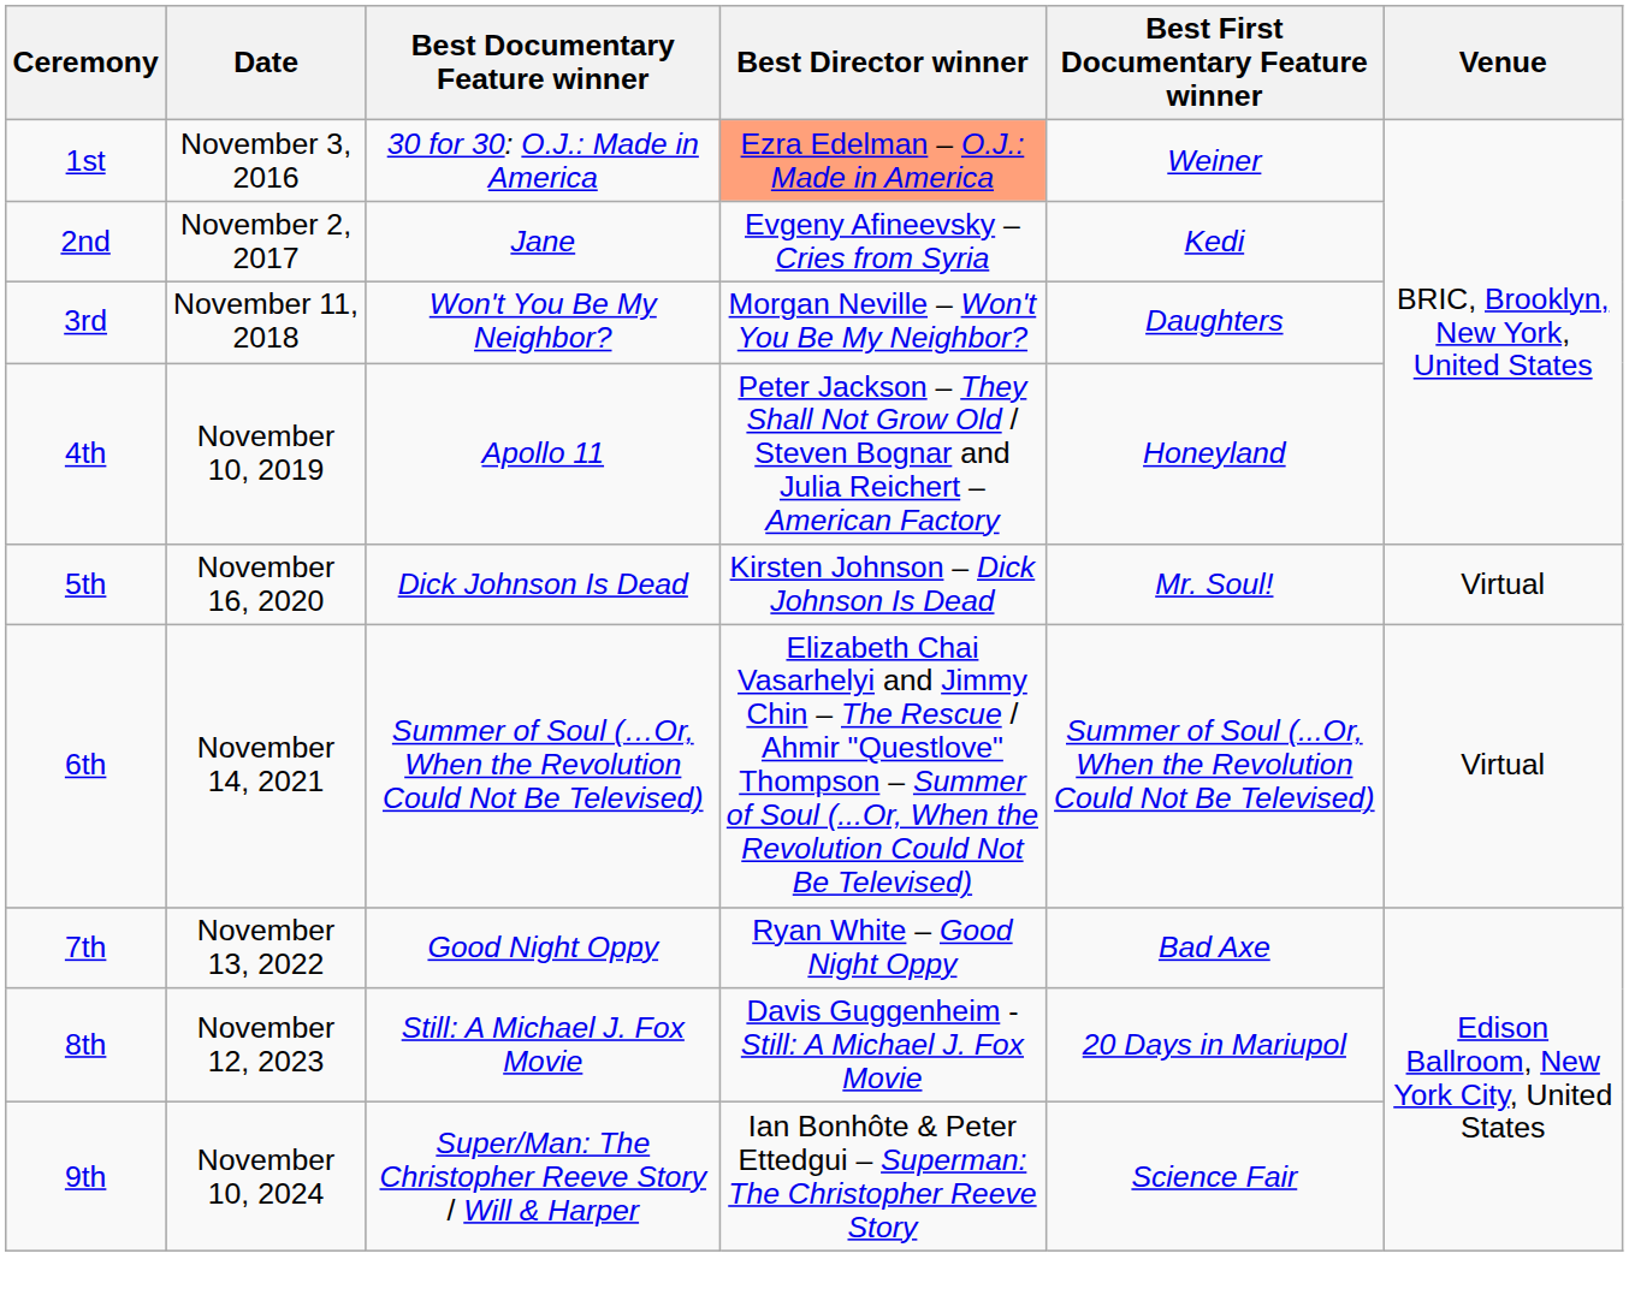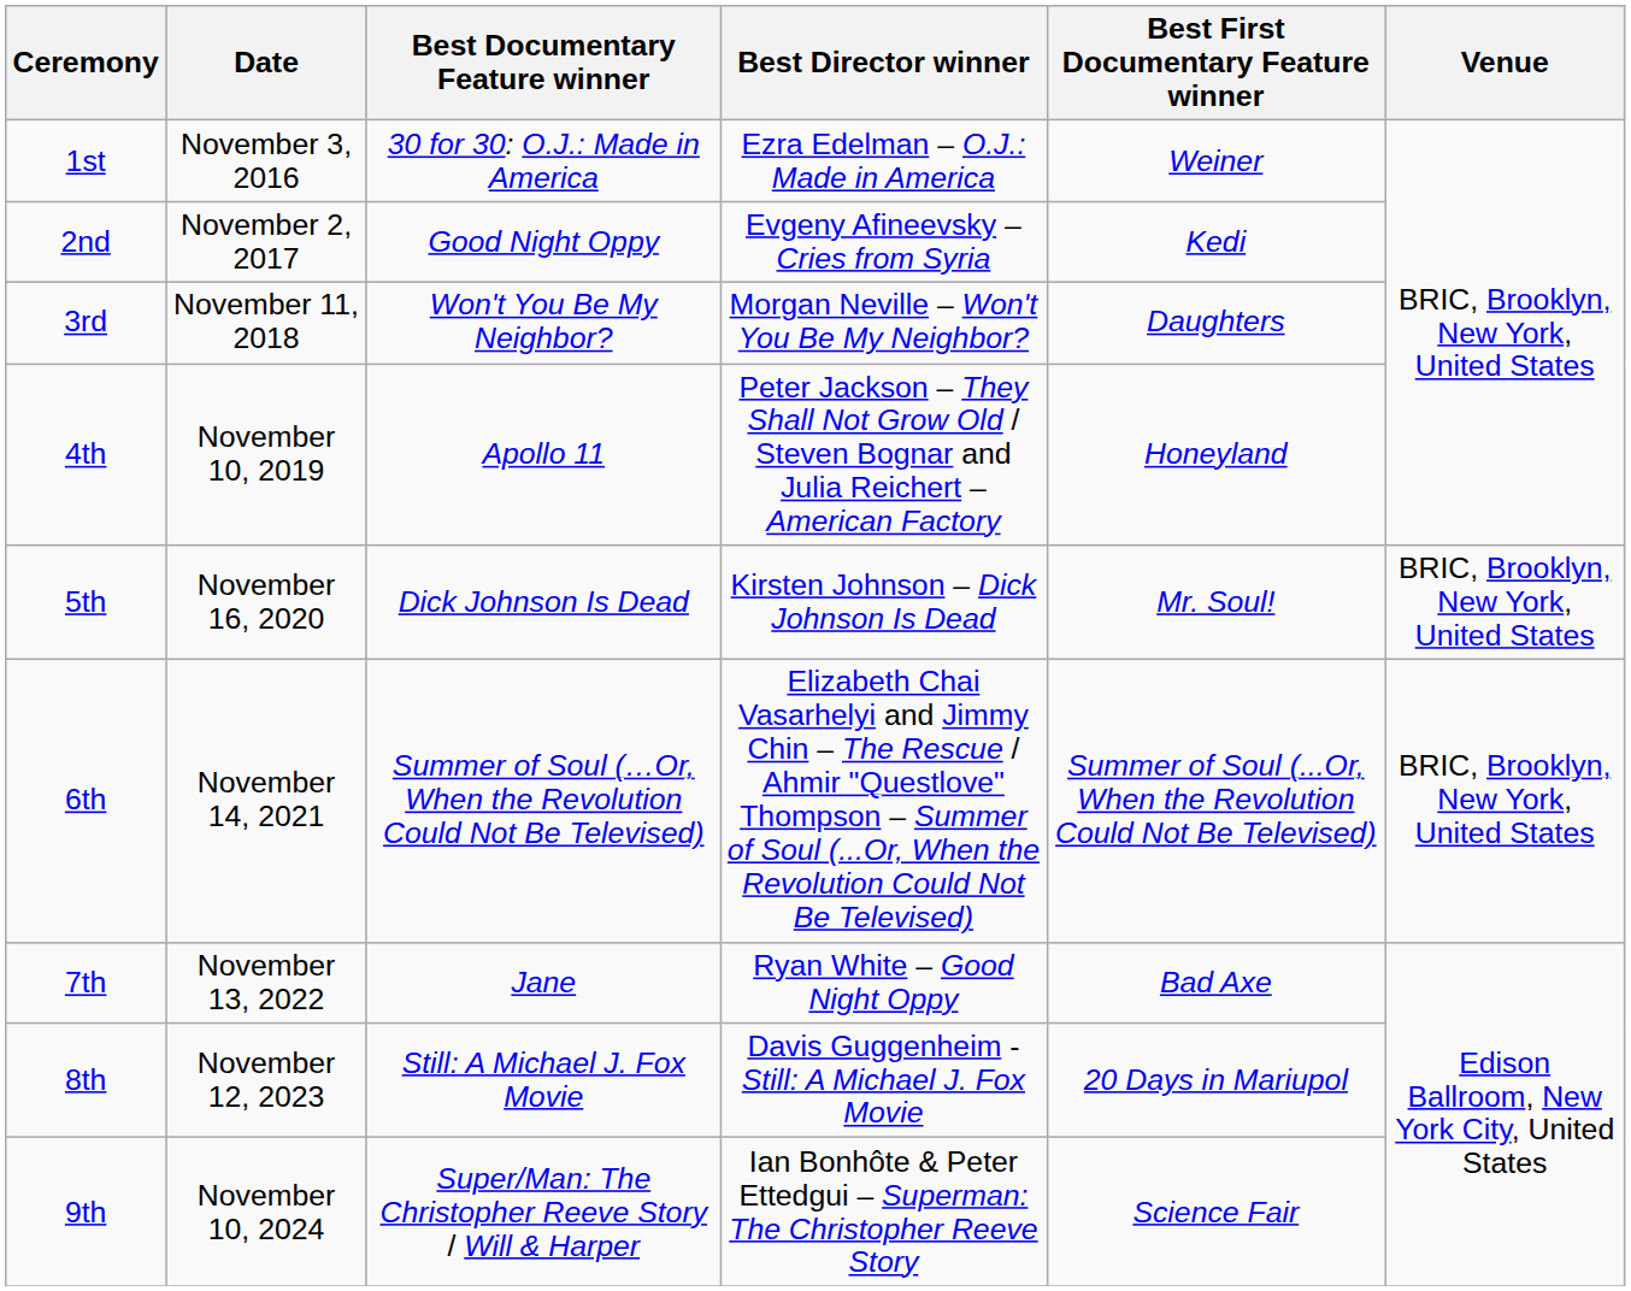1st | Best Director winner: lightsalmon background -> no background
2nd | Best Documentary Feature winner: Jane -> Good Night Oppy
5th | Venue: Virtual -> BRIC, Brooklyn, New York, United States
6th | Venue: Virtual -> BRIC, Brooklyn, New York, United States
7th | Best Documentary Feature winner: Good Night Oppy -> Jane
